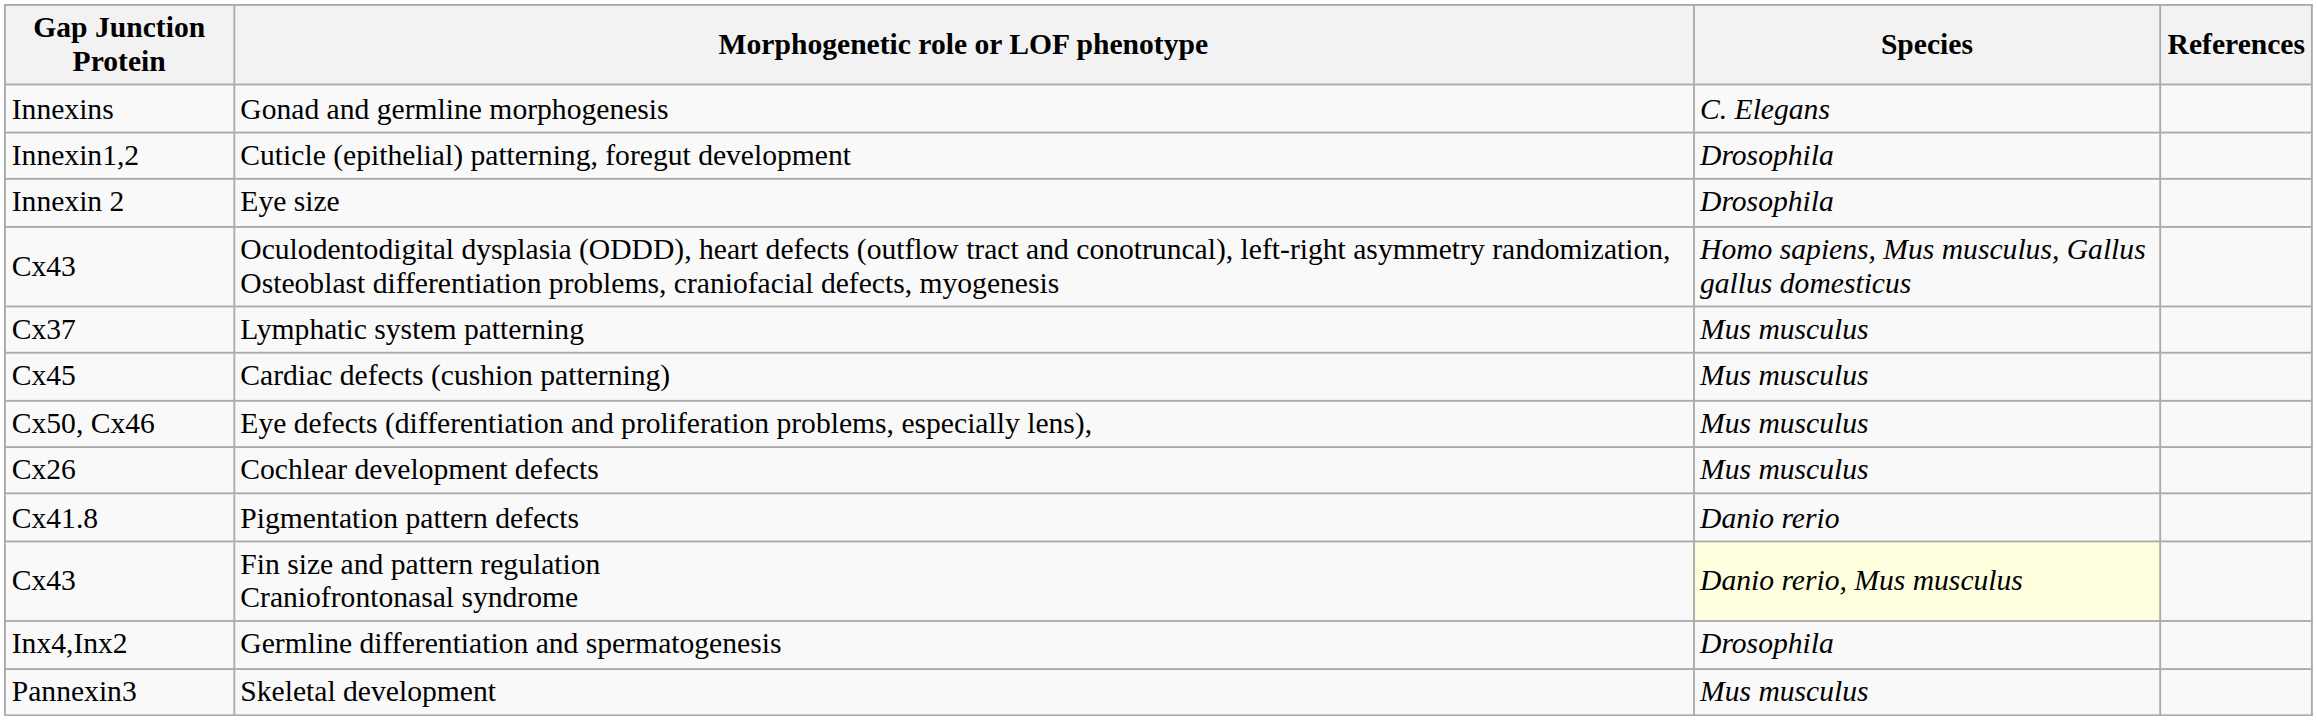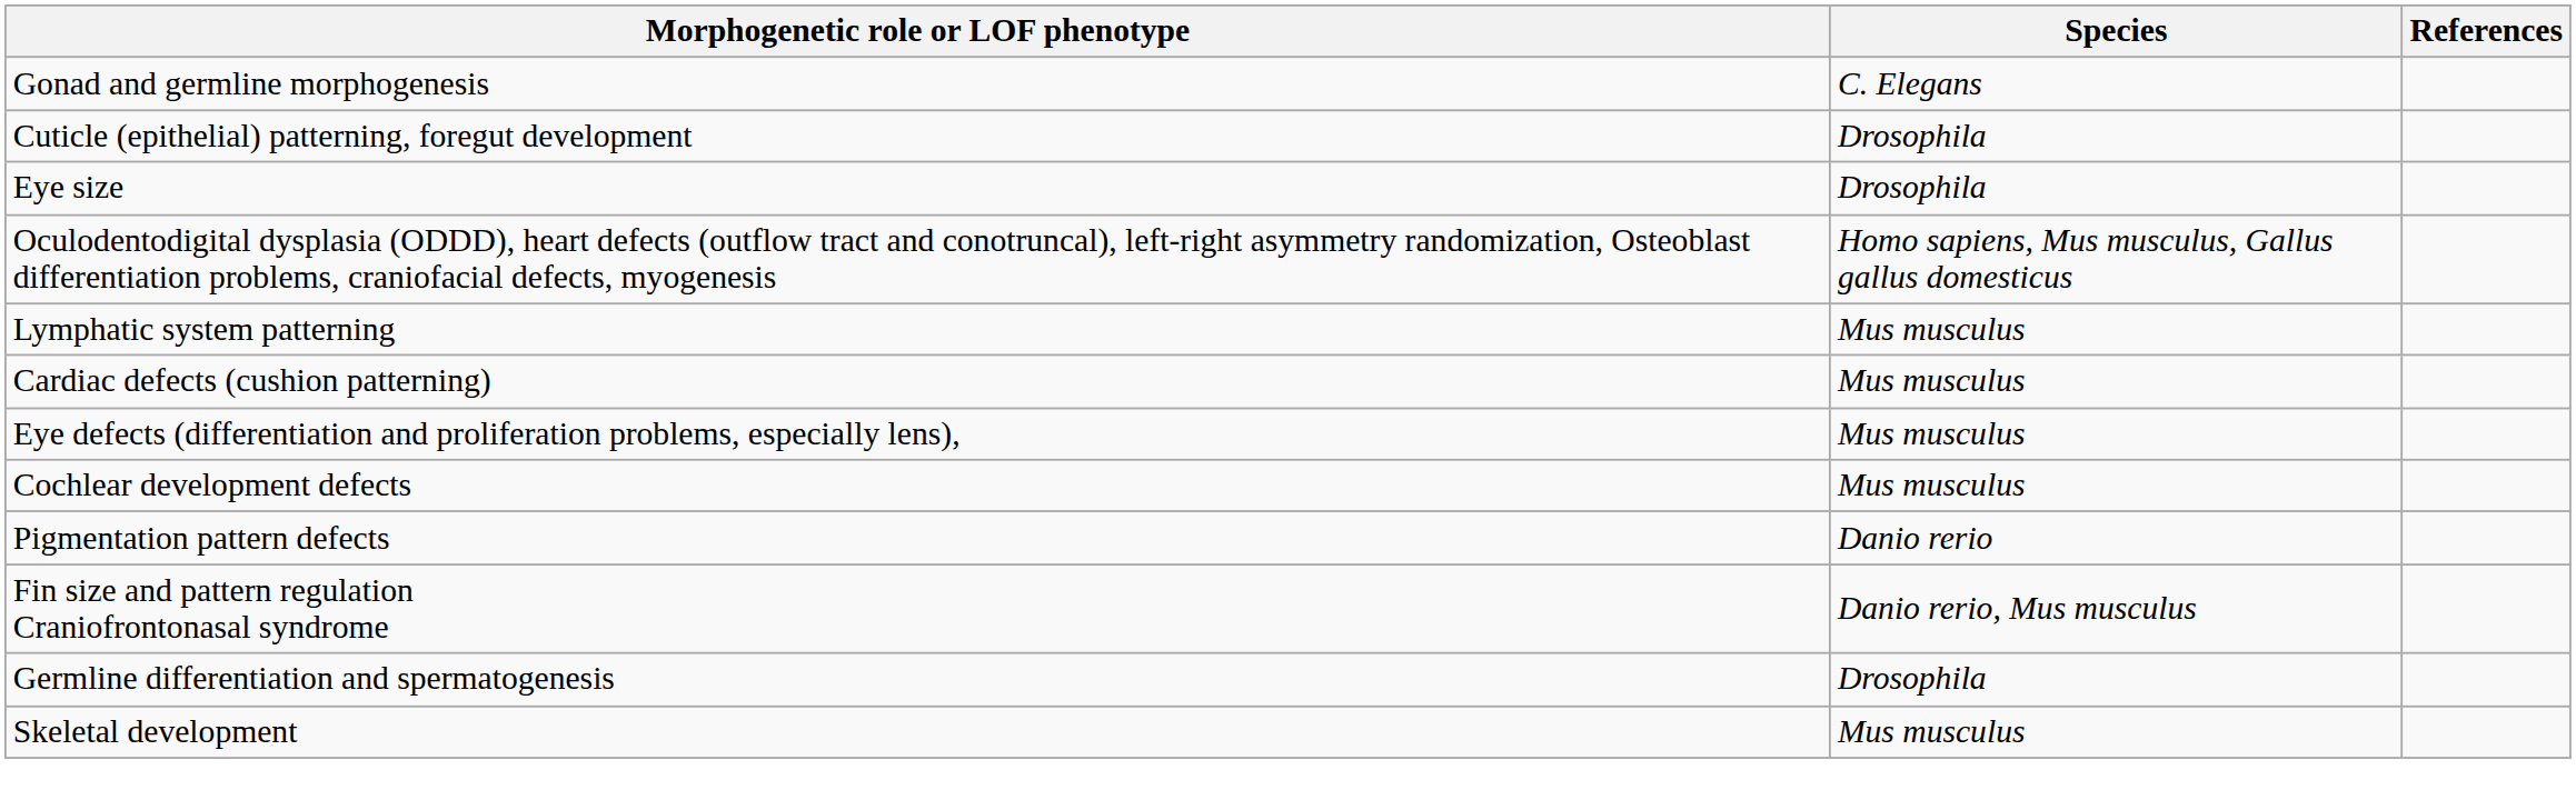- column: Gap Junction Protein | Innexins | Innexin1,2 | Innexin 2 | Cx43 | Cx37 | Cx45 | Cx50, Cx46 | Cx26 | Cx41.8 | Cx43 | Inx4,Inx2 | Pannexin3
Fin size and pattern regulation Craniofrontonasal syndrome | Species: lightyellow background -> no background
